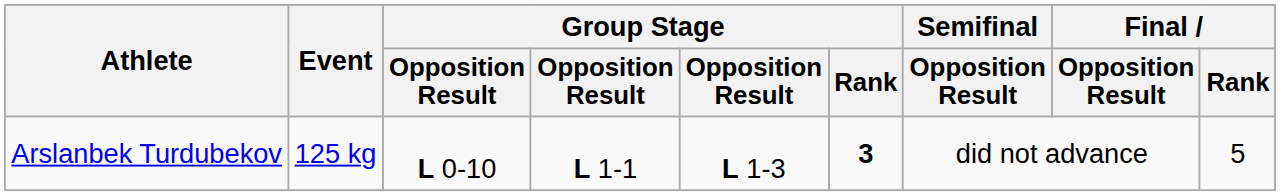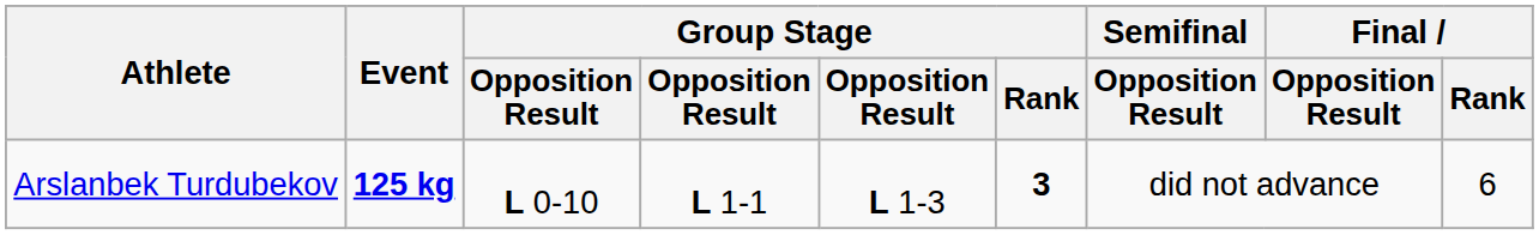Arslanbek Turdubekov | Event: normal -> bold
Arslanbek Turdubekov | Final / Rank: 5 -> 6
